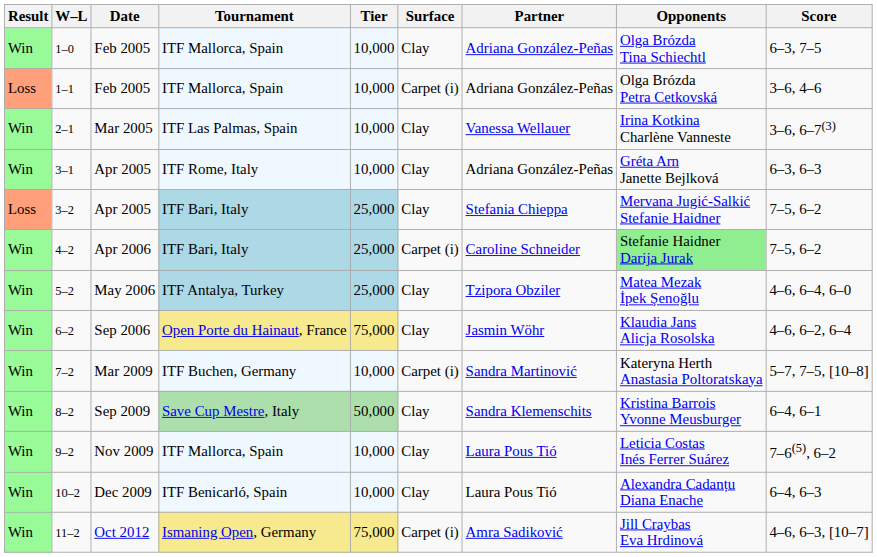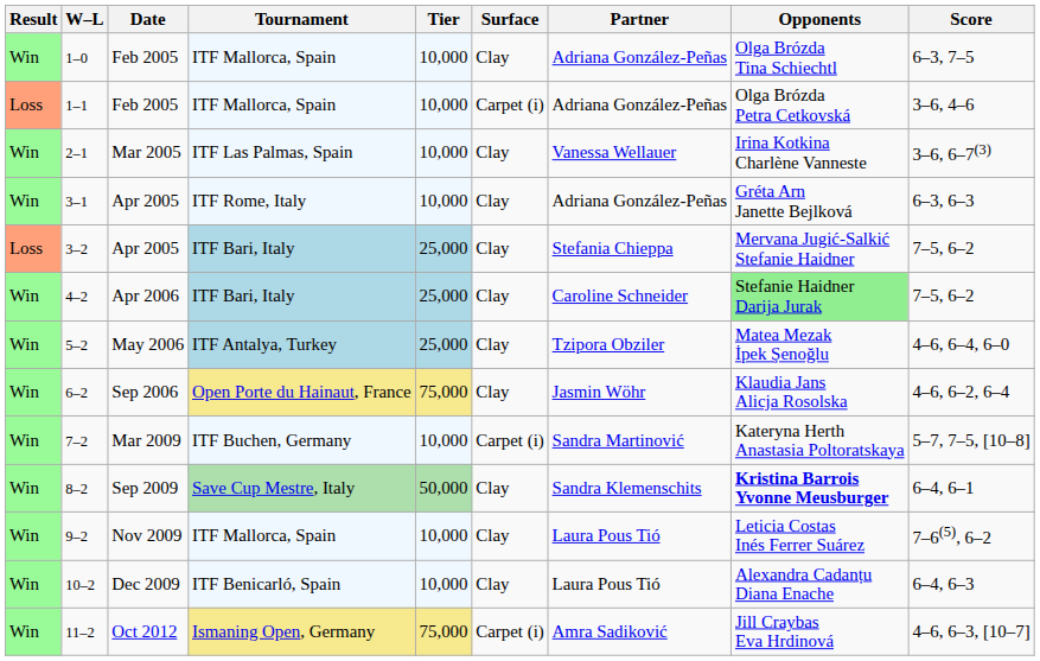4–2 | Surface: Carpet (i) -> Clay
8–2 | Opponents: normal -> bold
